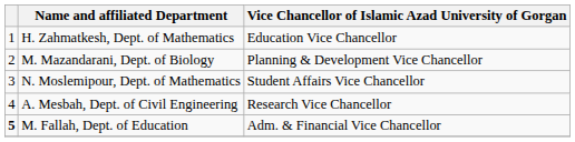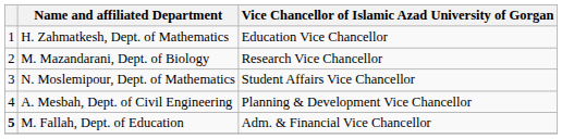M. Mazandarani, Dept. of Biology | Vice Chancellor of Islamic Azad University of Gorgan: Planning & Development Vice Chancellor -> Research Vice Chancellor
A. Mesbah, Dept. of Civil Engineering | Vice Chancellor of Islamic Azad University of Gorgan: Research Vice Chancellor -> Planning & Development Vice Chancellor
